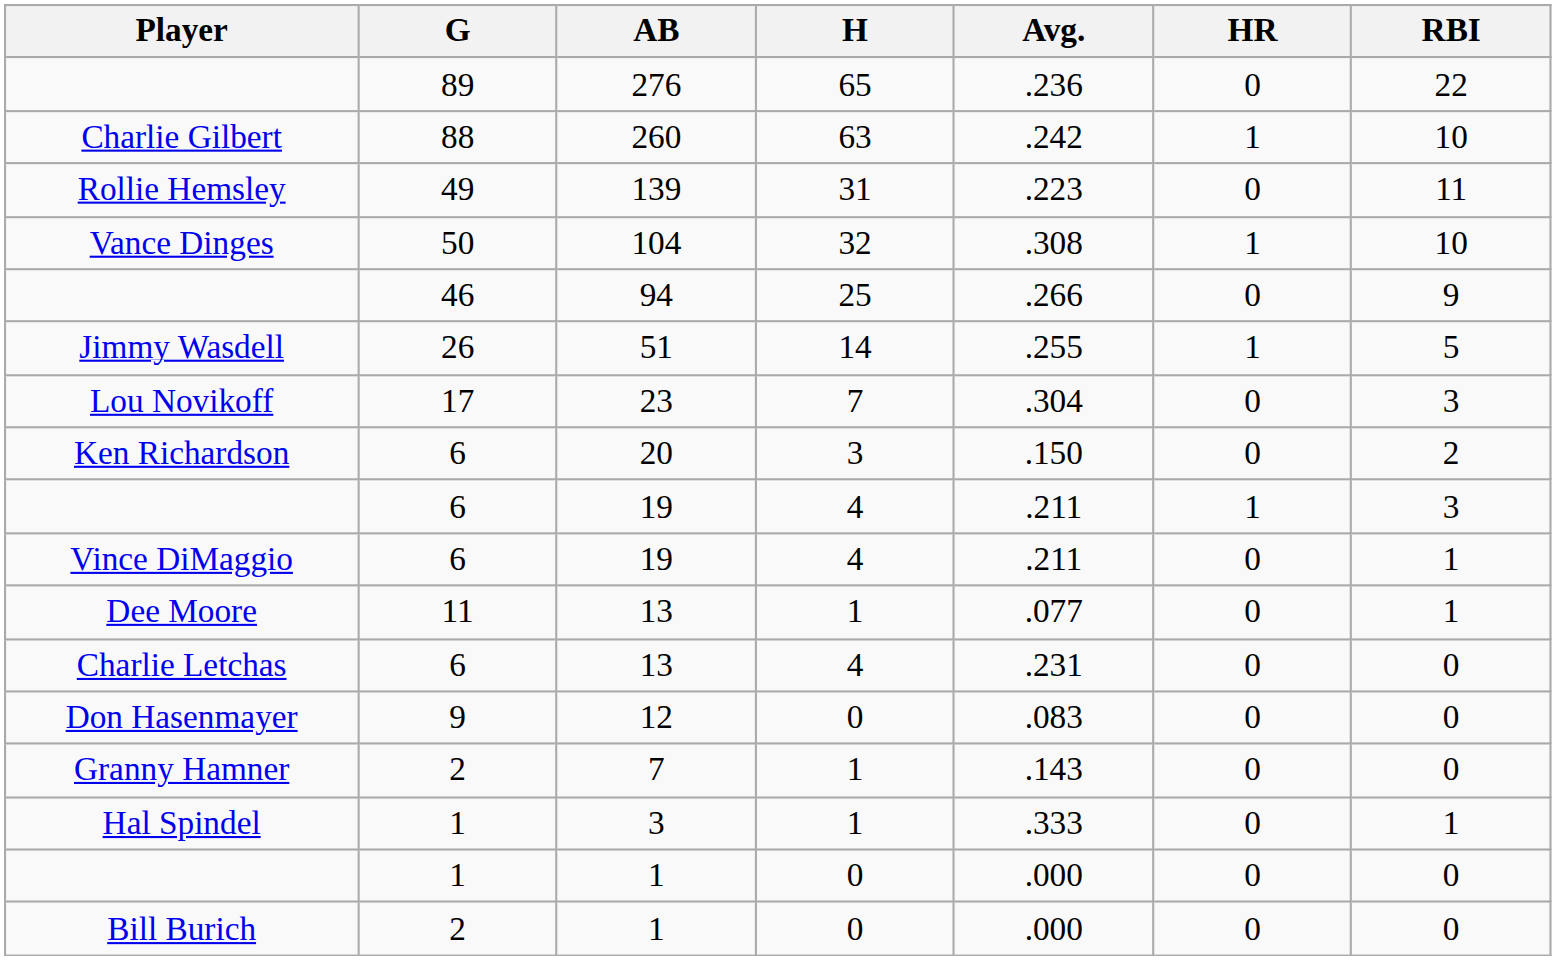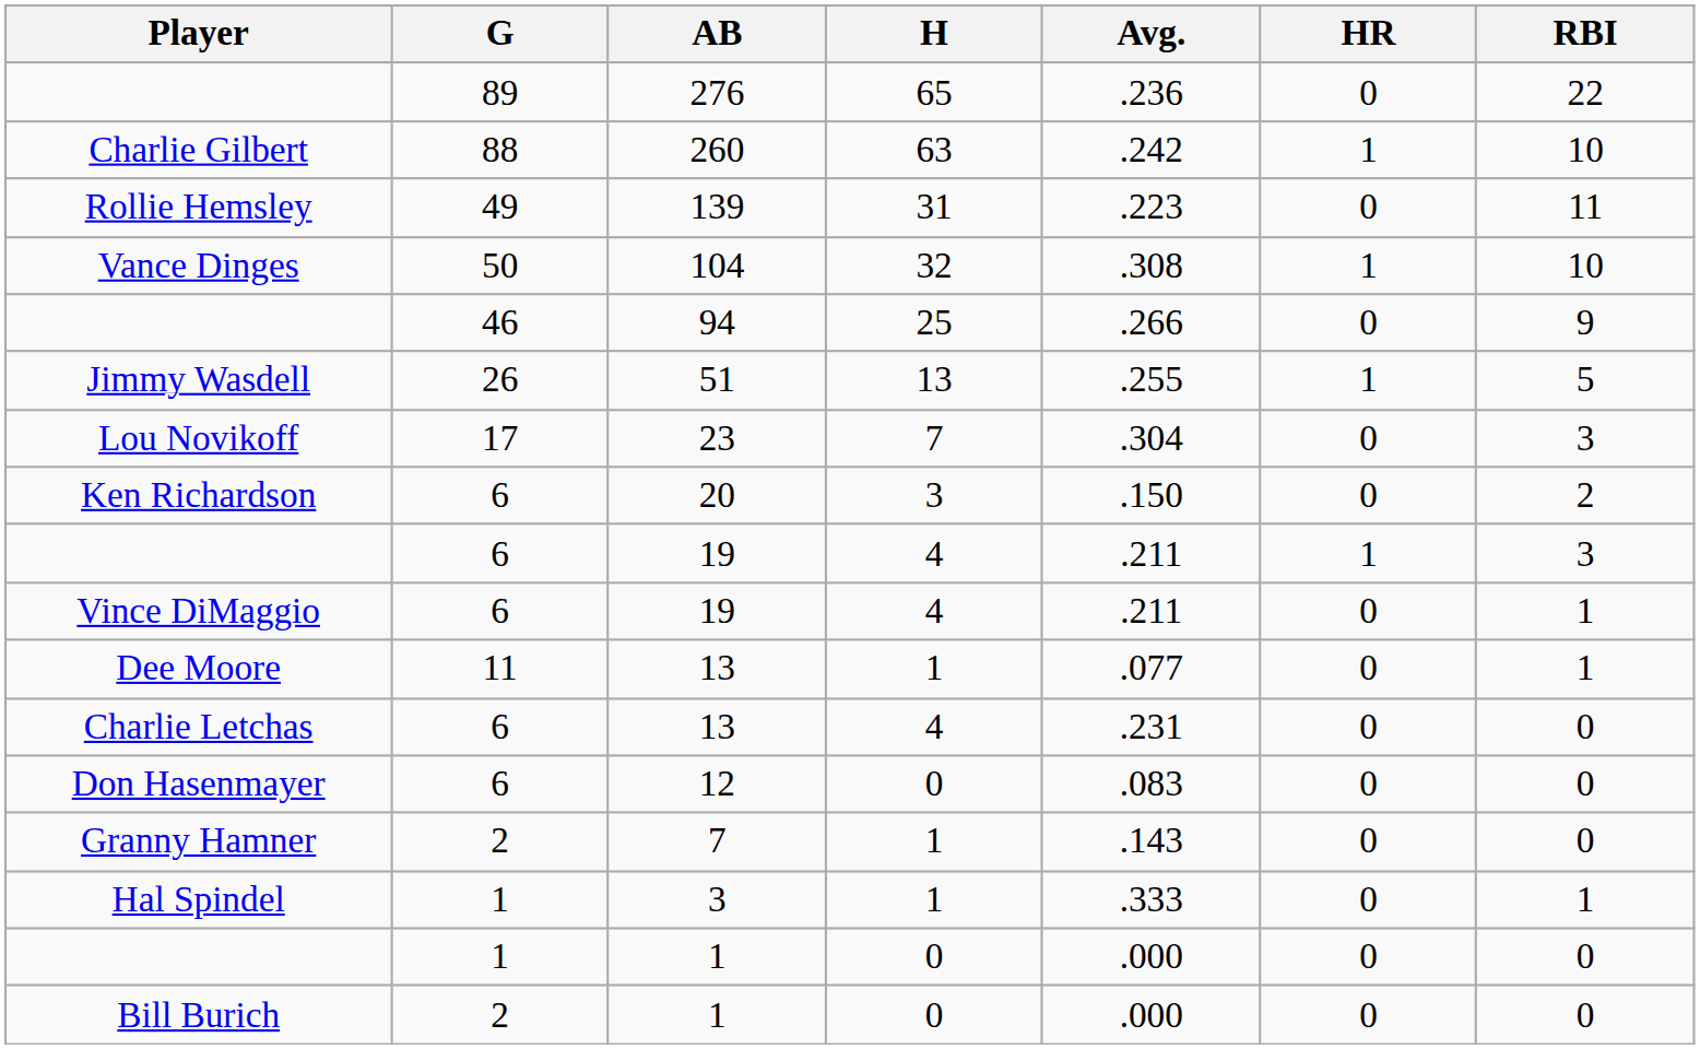Jimmy Wasdell | H: 14 -> 13
Don Hasenmayer | G: 9 -> 6
